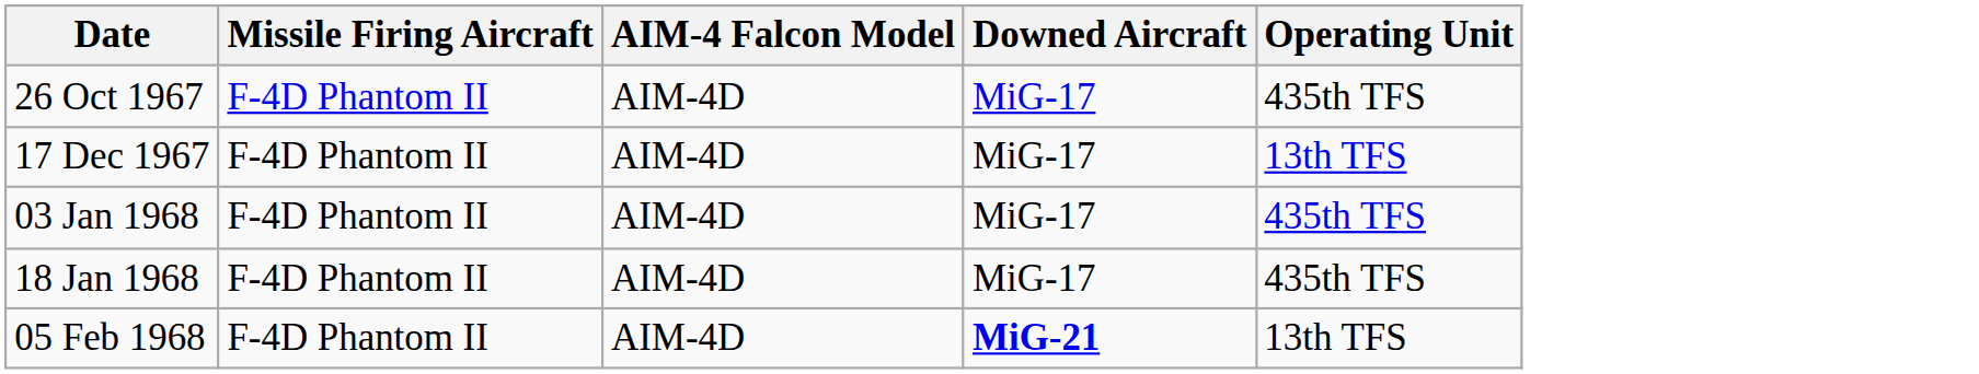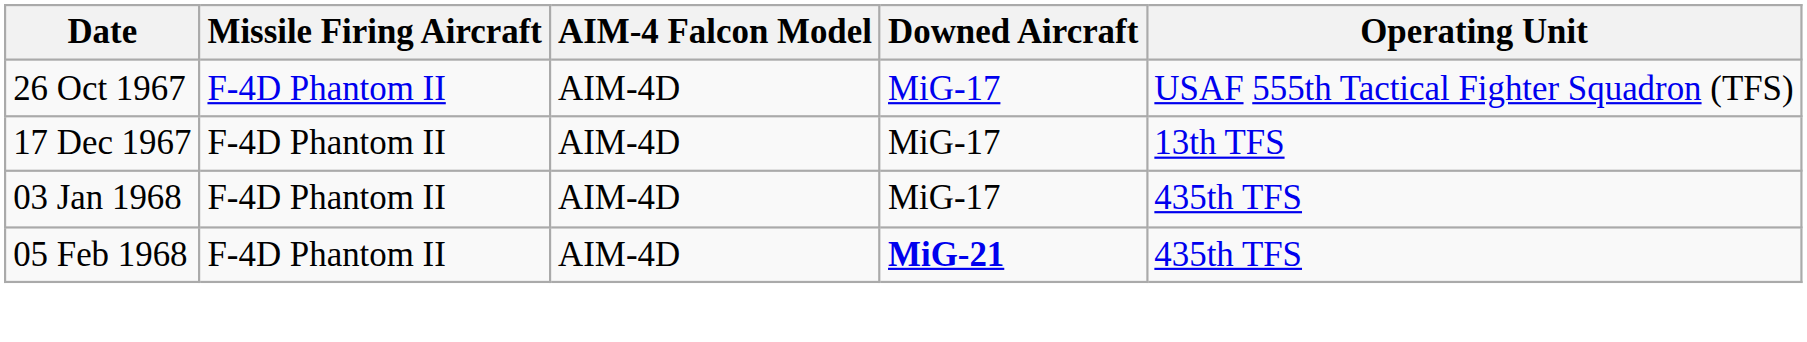26 Oct 1967 | Operating Unit: 435th TFS -> USAF 555th Tactical Fighter Squadron (TFS)
- row: 18 Jan 1968 | F-4D Phantom II | AIM-4D | MiG-17 | 435th TFS
05 Feb 1968 | Operating Unit: 13th TFS -> 435th TFS
